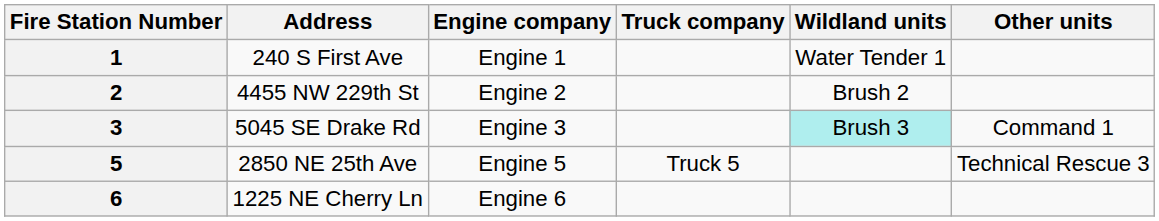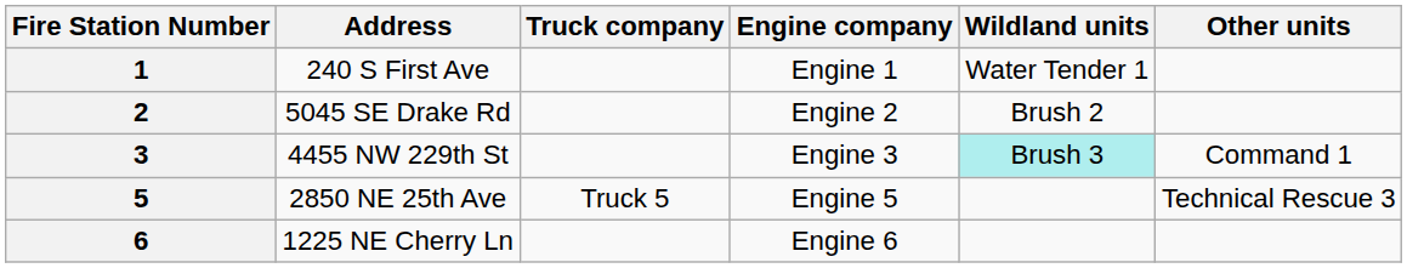columns swapped: Engine company <-> Truck company
2 | Address: 4455 NW 229th St -> 5045 SE Drake Rd
3 | Address: 5045 SE Drake Rd -> 4455 NW 229th St
